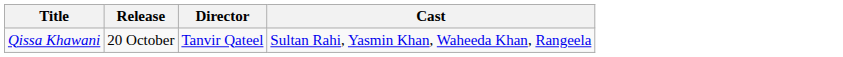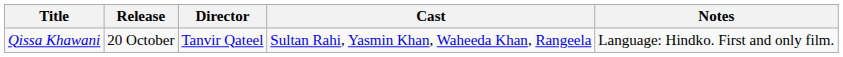+ column: Notes | Language: Hindko. First and only film.
